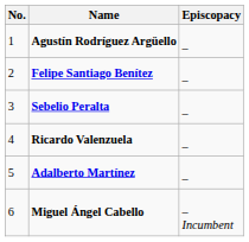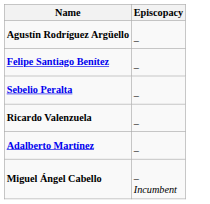- column: No. | 1 | 2 | 3 | 4 | 5 | 6
